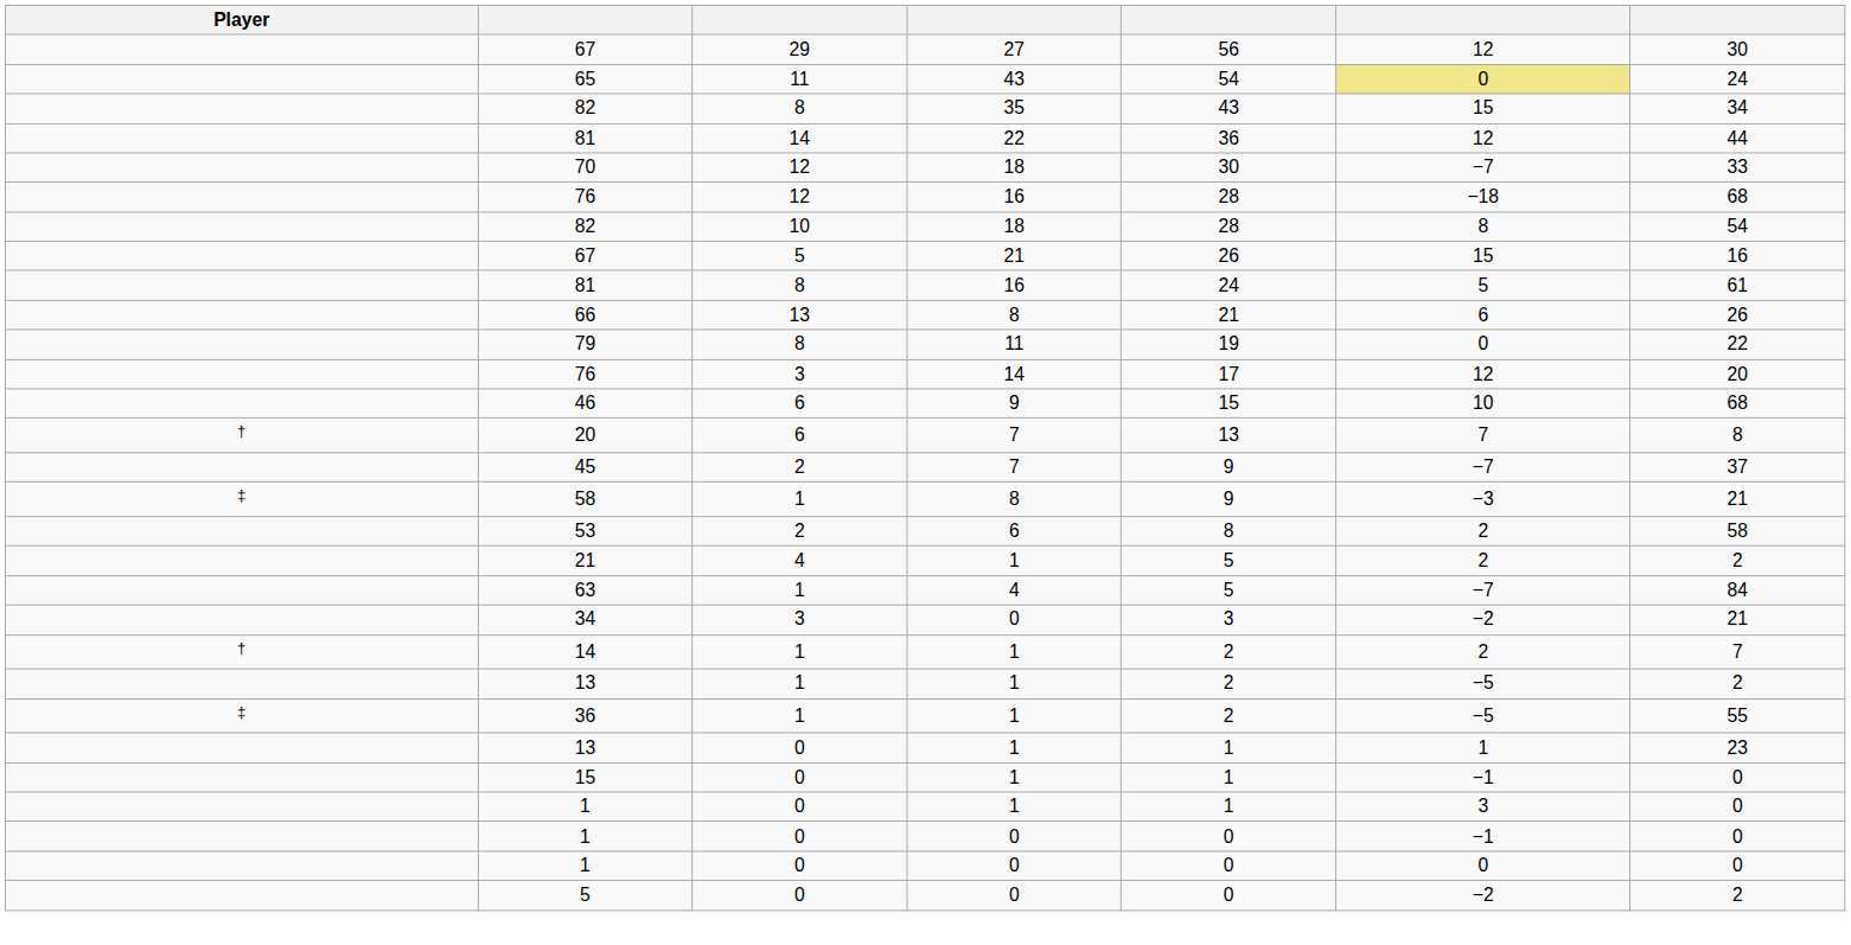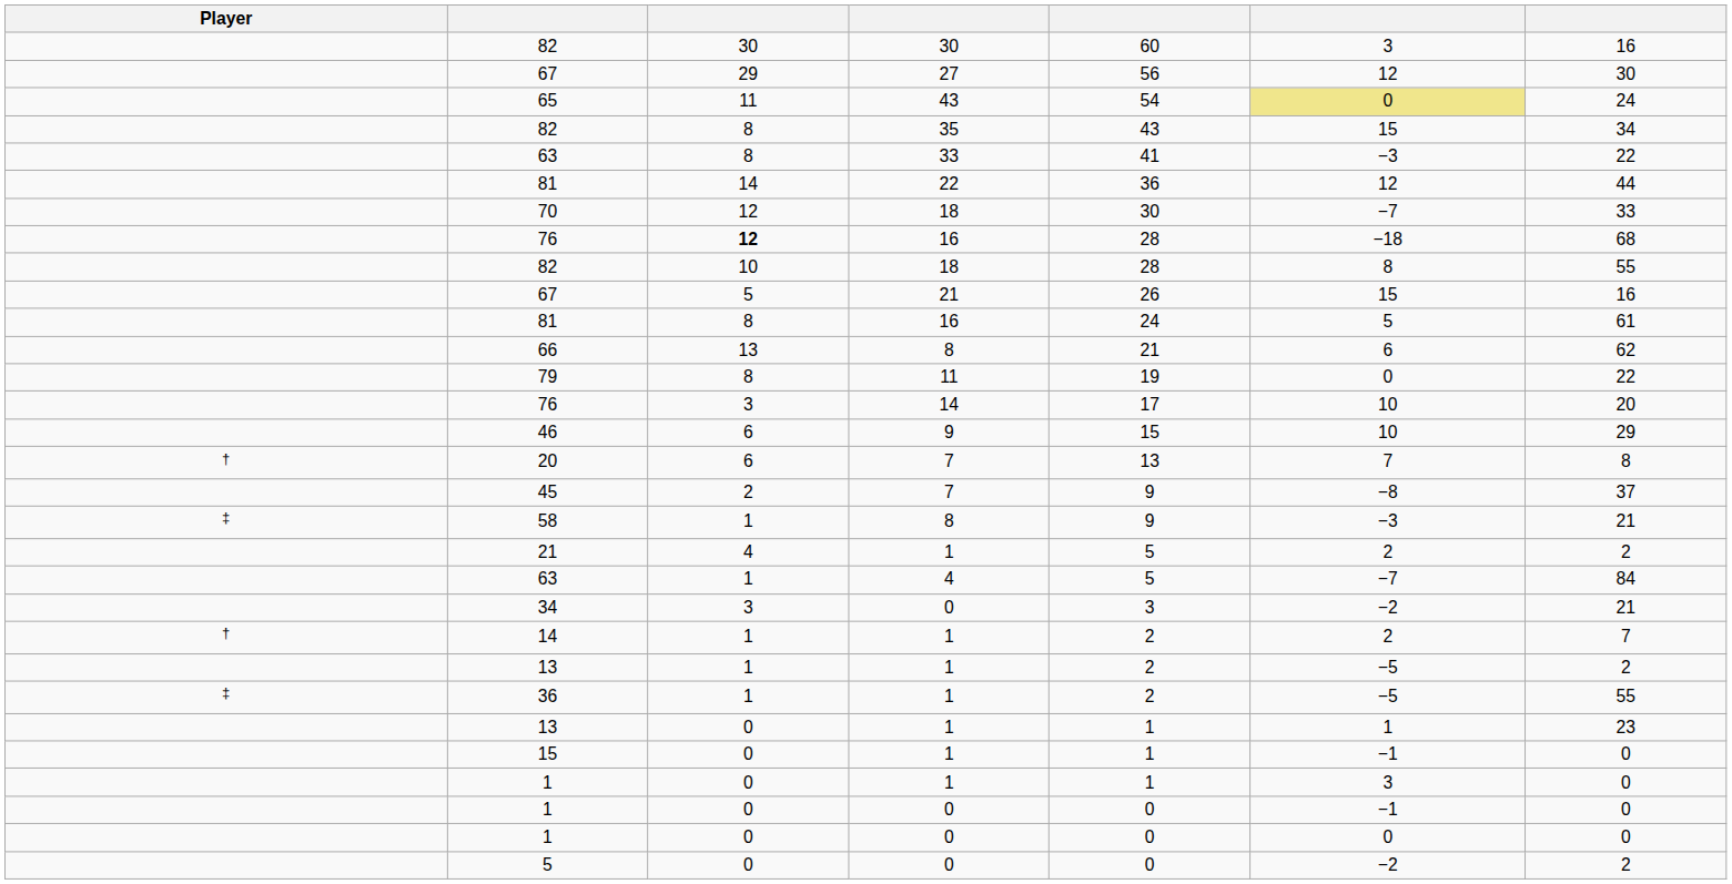+ row: 82 | 30 | 30 | 60 | 3 | 16
+ row: 63 | 8 | 33 | 41 | −3 | 22
76 / 16 | column 3: normal -> bold
82 / 18 | column 7: 54 -> 55
66 | column 7: 26 -> 62
76 / 14 | column 6: 12 -> 10
46 | column 7: 68 -> 29
45 | column 6: −7 -> −8
- row: 53 | 2 | 6 | 8 | 2 | 58
